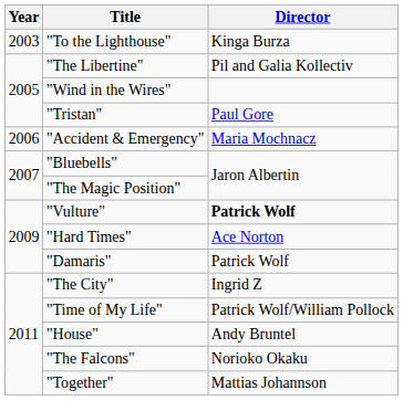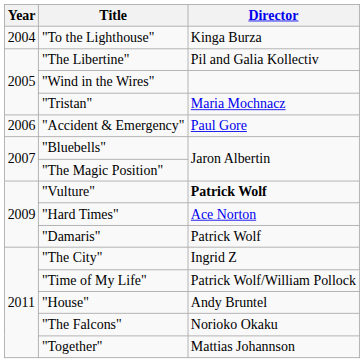"To the Lighthouse" | Year: 2003 -> 2004
"Tristan" | Director: Paul Gore -> Maria Mochnacz
"Accident & Emergency" | Director: Maria Mochnacz -> Paul Gore
